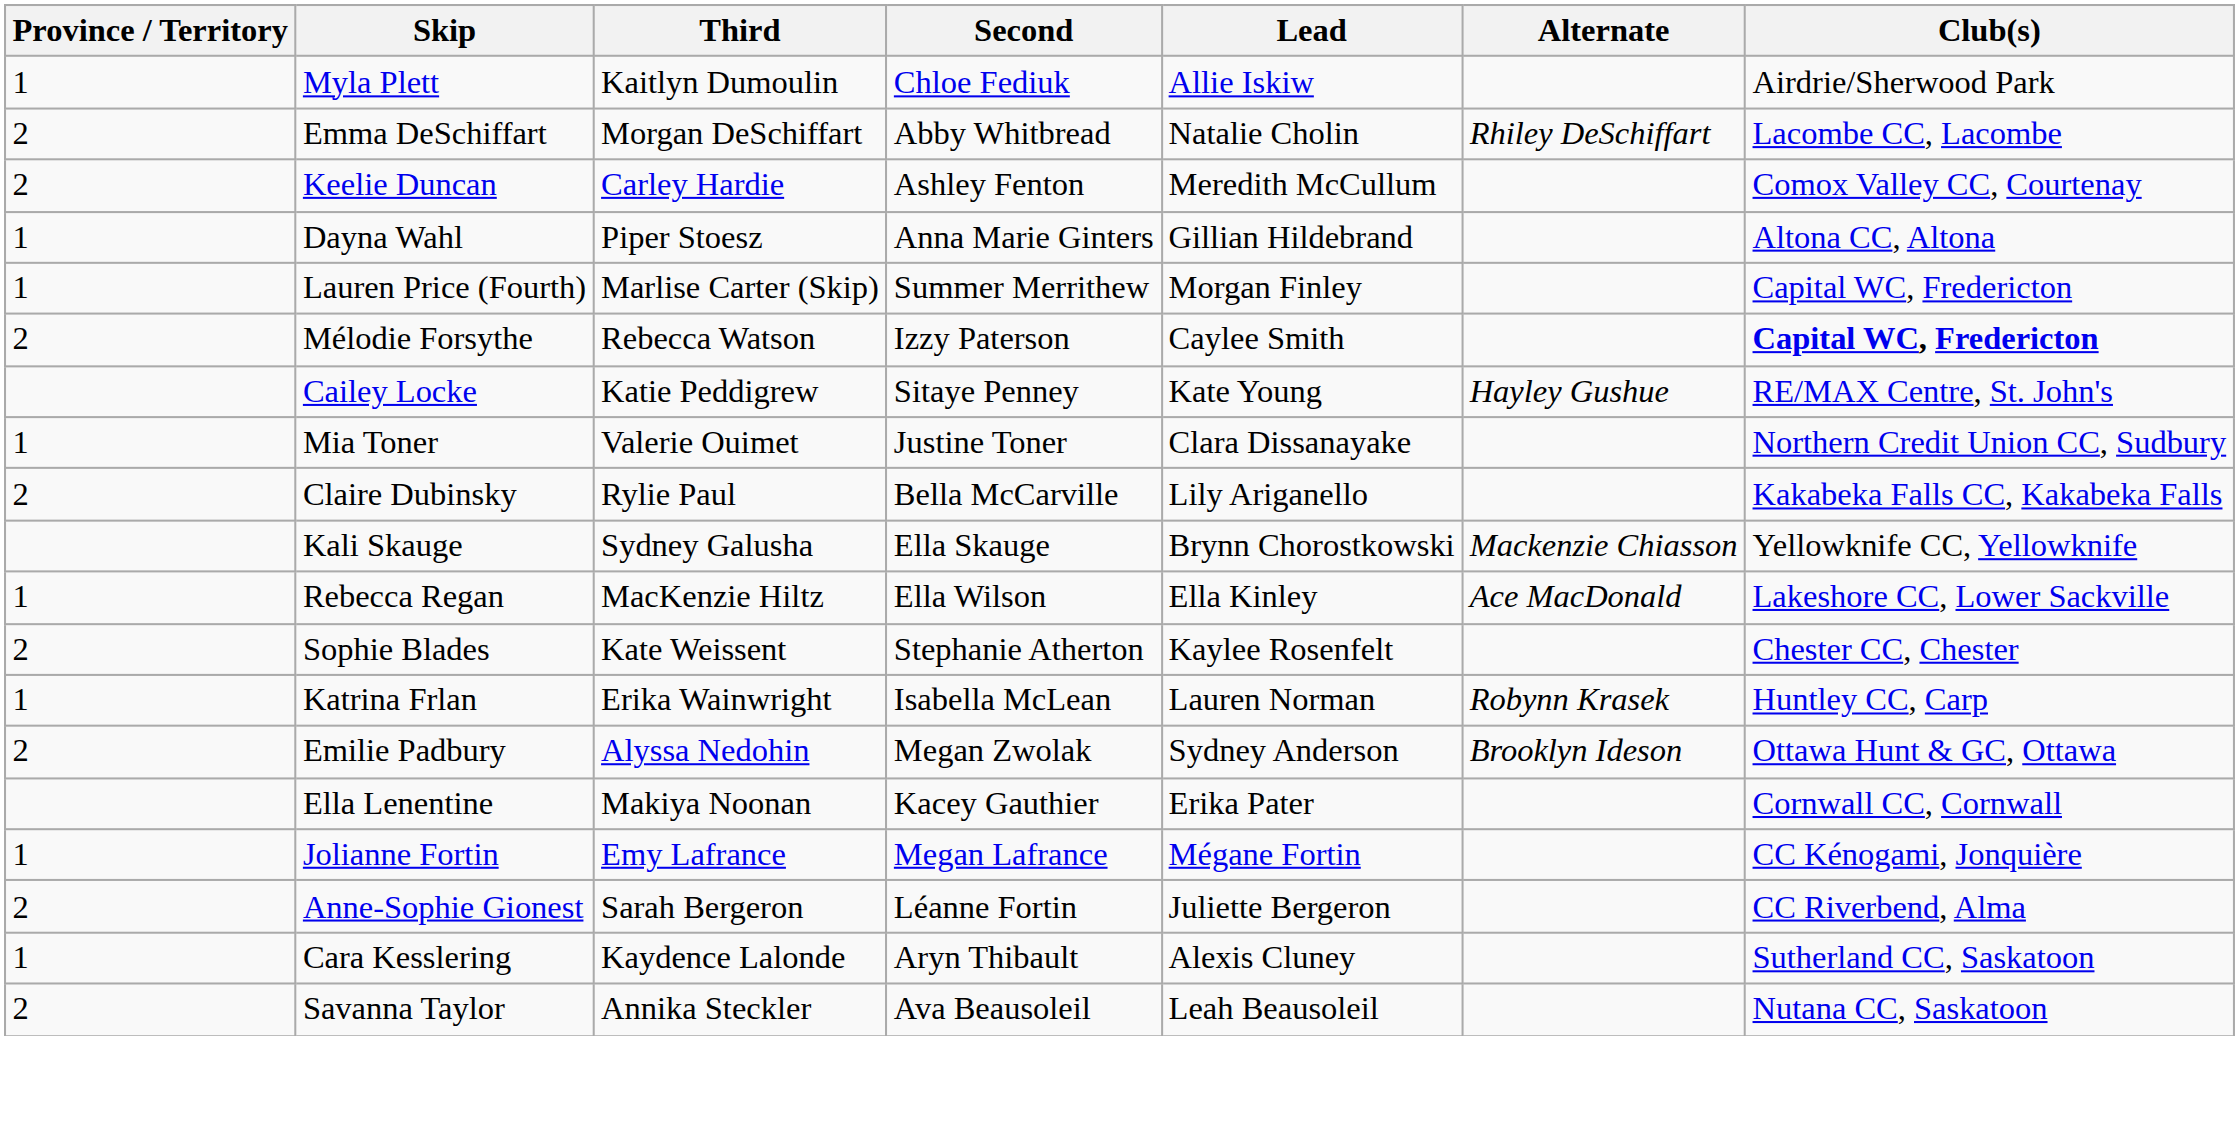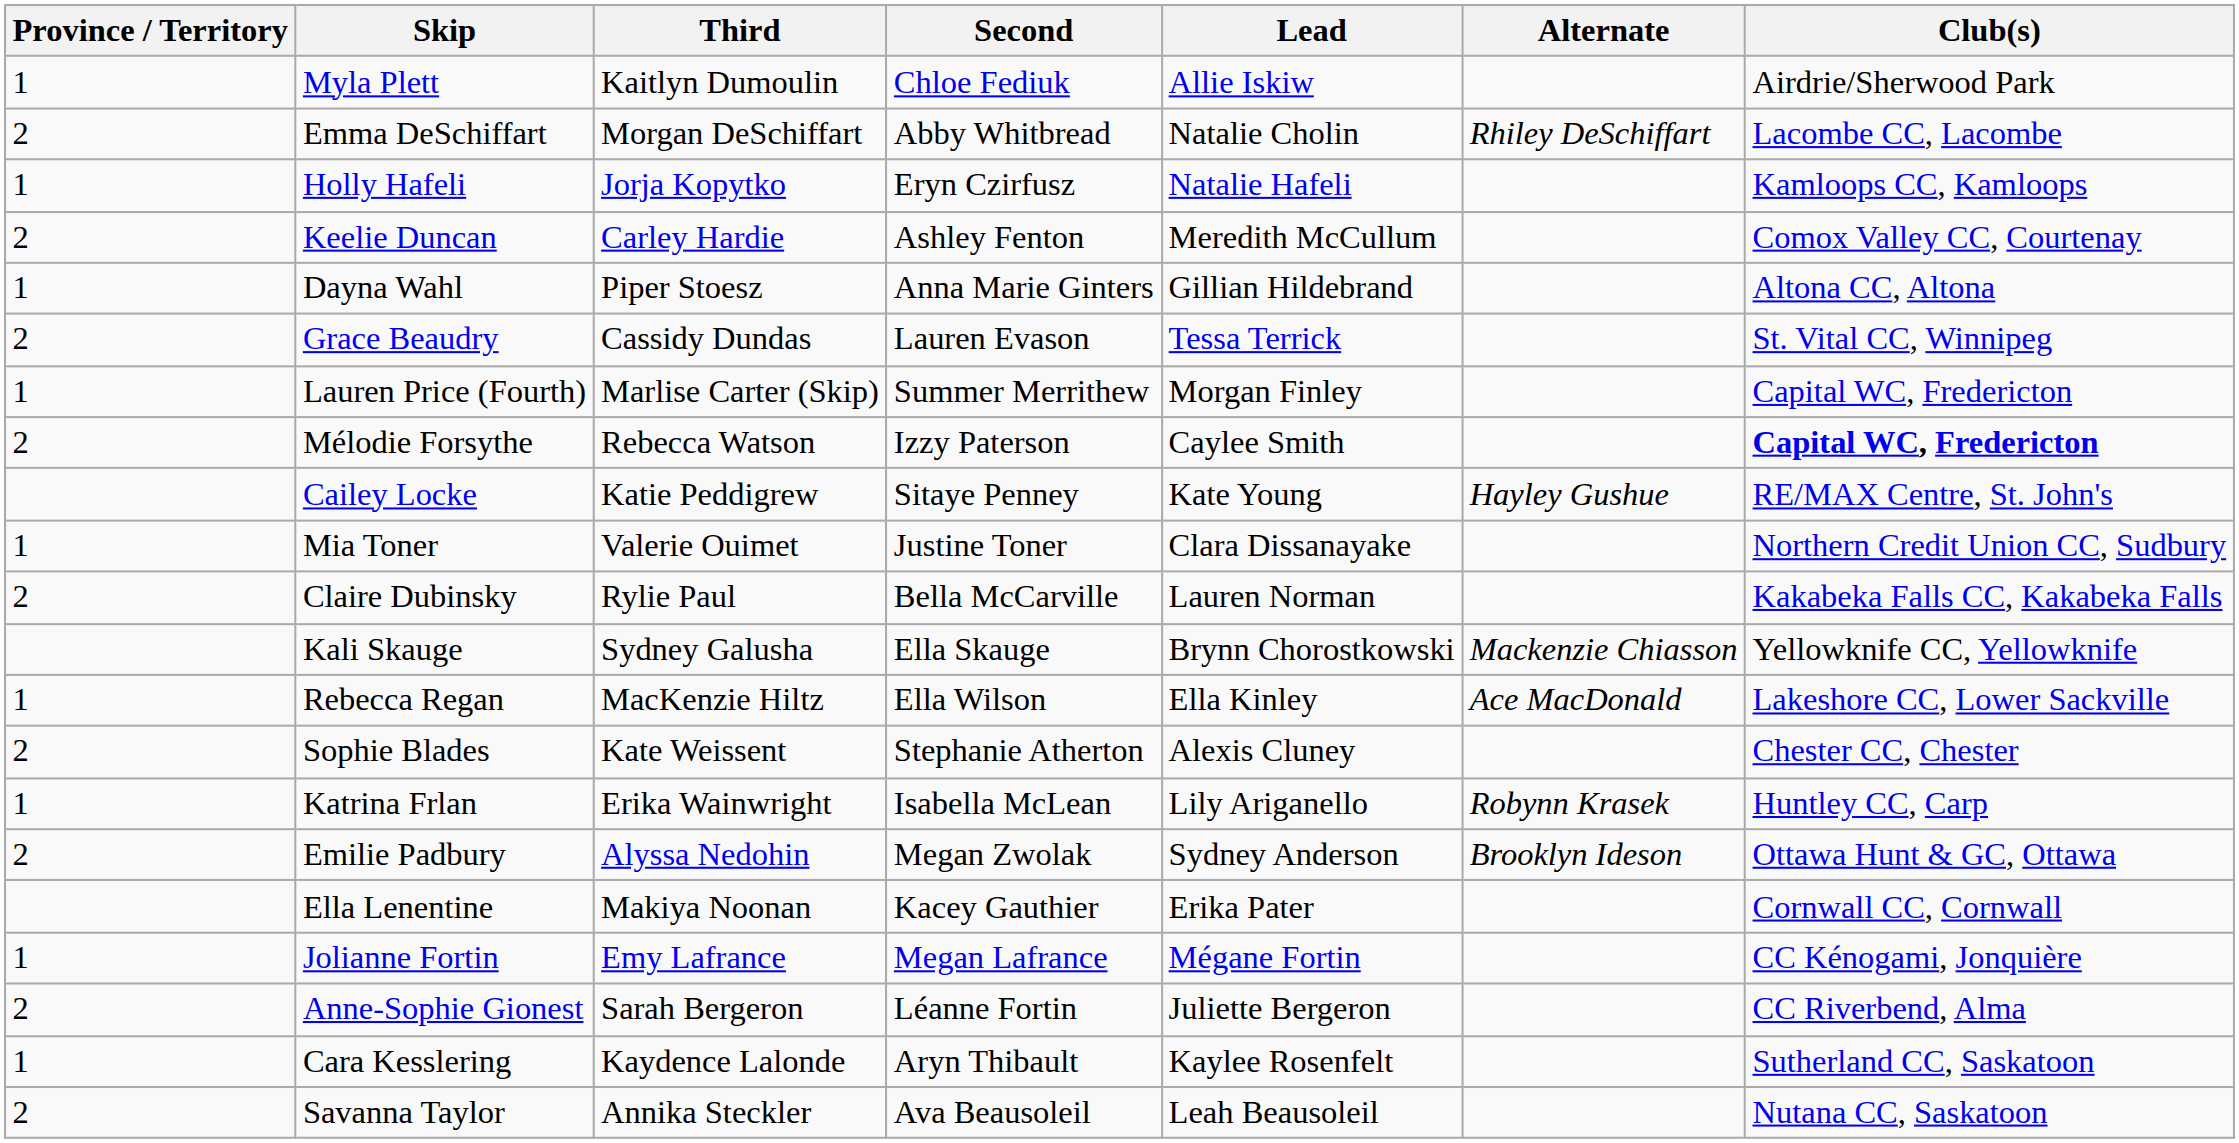+ row: 1 | Holly Hafeli | Jorja Kopytko | Eryn Czirfusz | Natalie Hafeli | Kamloops CC, Kamloops
+ row: 2 | Grace Beaudry | Cassidy Dundas | Lauren Evason | Tessa Terrick | St. Vital CC, Winnipeg
Claire Dubinsky | Lead: Lily Ariganello -> Lauren Norman
Sophie Blades | Lead: Kaylee Rosenfelt -> Alexis Cluney
Katrina Frlan | Lead: Lauren Norman -> Lily Ariganello
Cara Kesslering | Lead: Alexis Cluney -> Kaylee Rosenfelt
